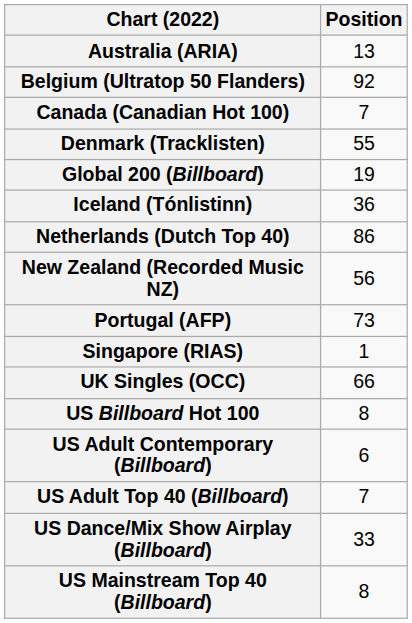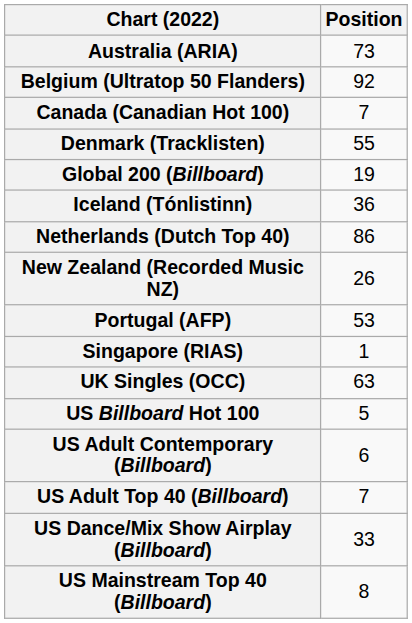Australia (ARIA) | Position: 13 -> 73
New Zealand (Recorded Music NZ) | Position: 56 -> 26
Portugal (AFP) | Position: 73 -> 53
UK Singles (OCC) | Position: 66 -> 63
US Billboard Hot 100 | Position: 8 -> 5
